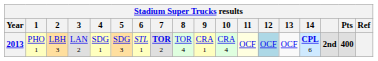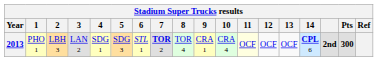2013 | 12: lightblue background -> no background
2013 | Pts: 400 -> 300
